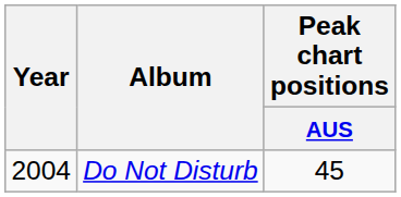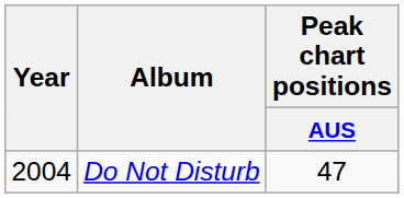Do Not Disturb | Peak chart positions / AUS: 45 -> 47
